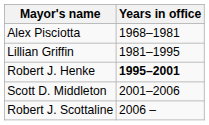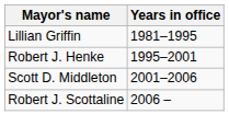- row: Alex Pisciotta | 1968–1981
Robert J. Henke | Years in office: bold -> normal
